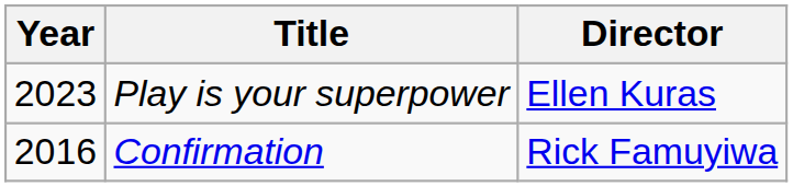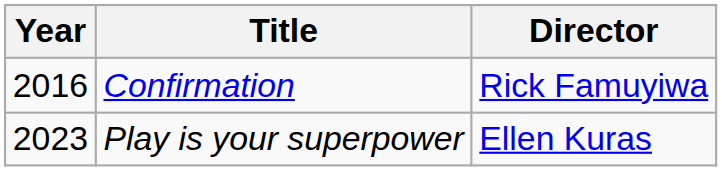rows swapped: Confirmation <-> Play is your superpower
